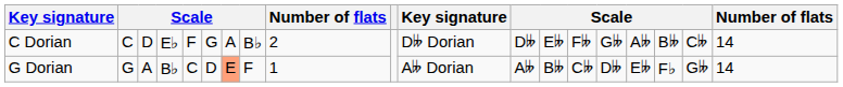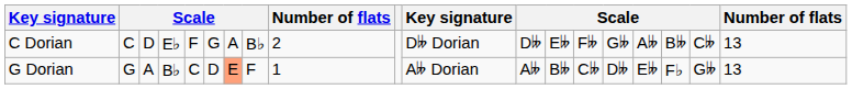C Dorian | column 19: 14 -> 13
G Dorian | column 19: 14 -> 13
